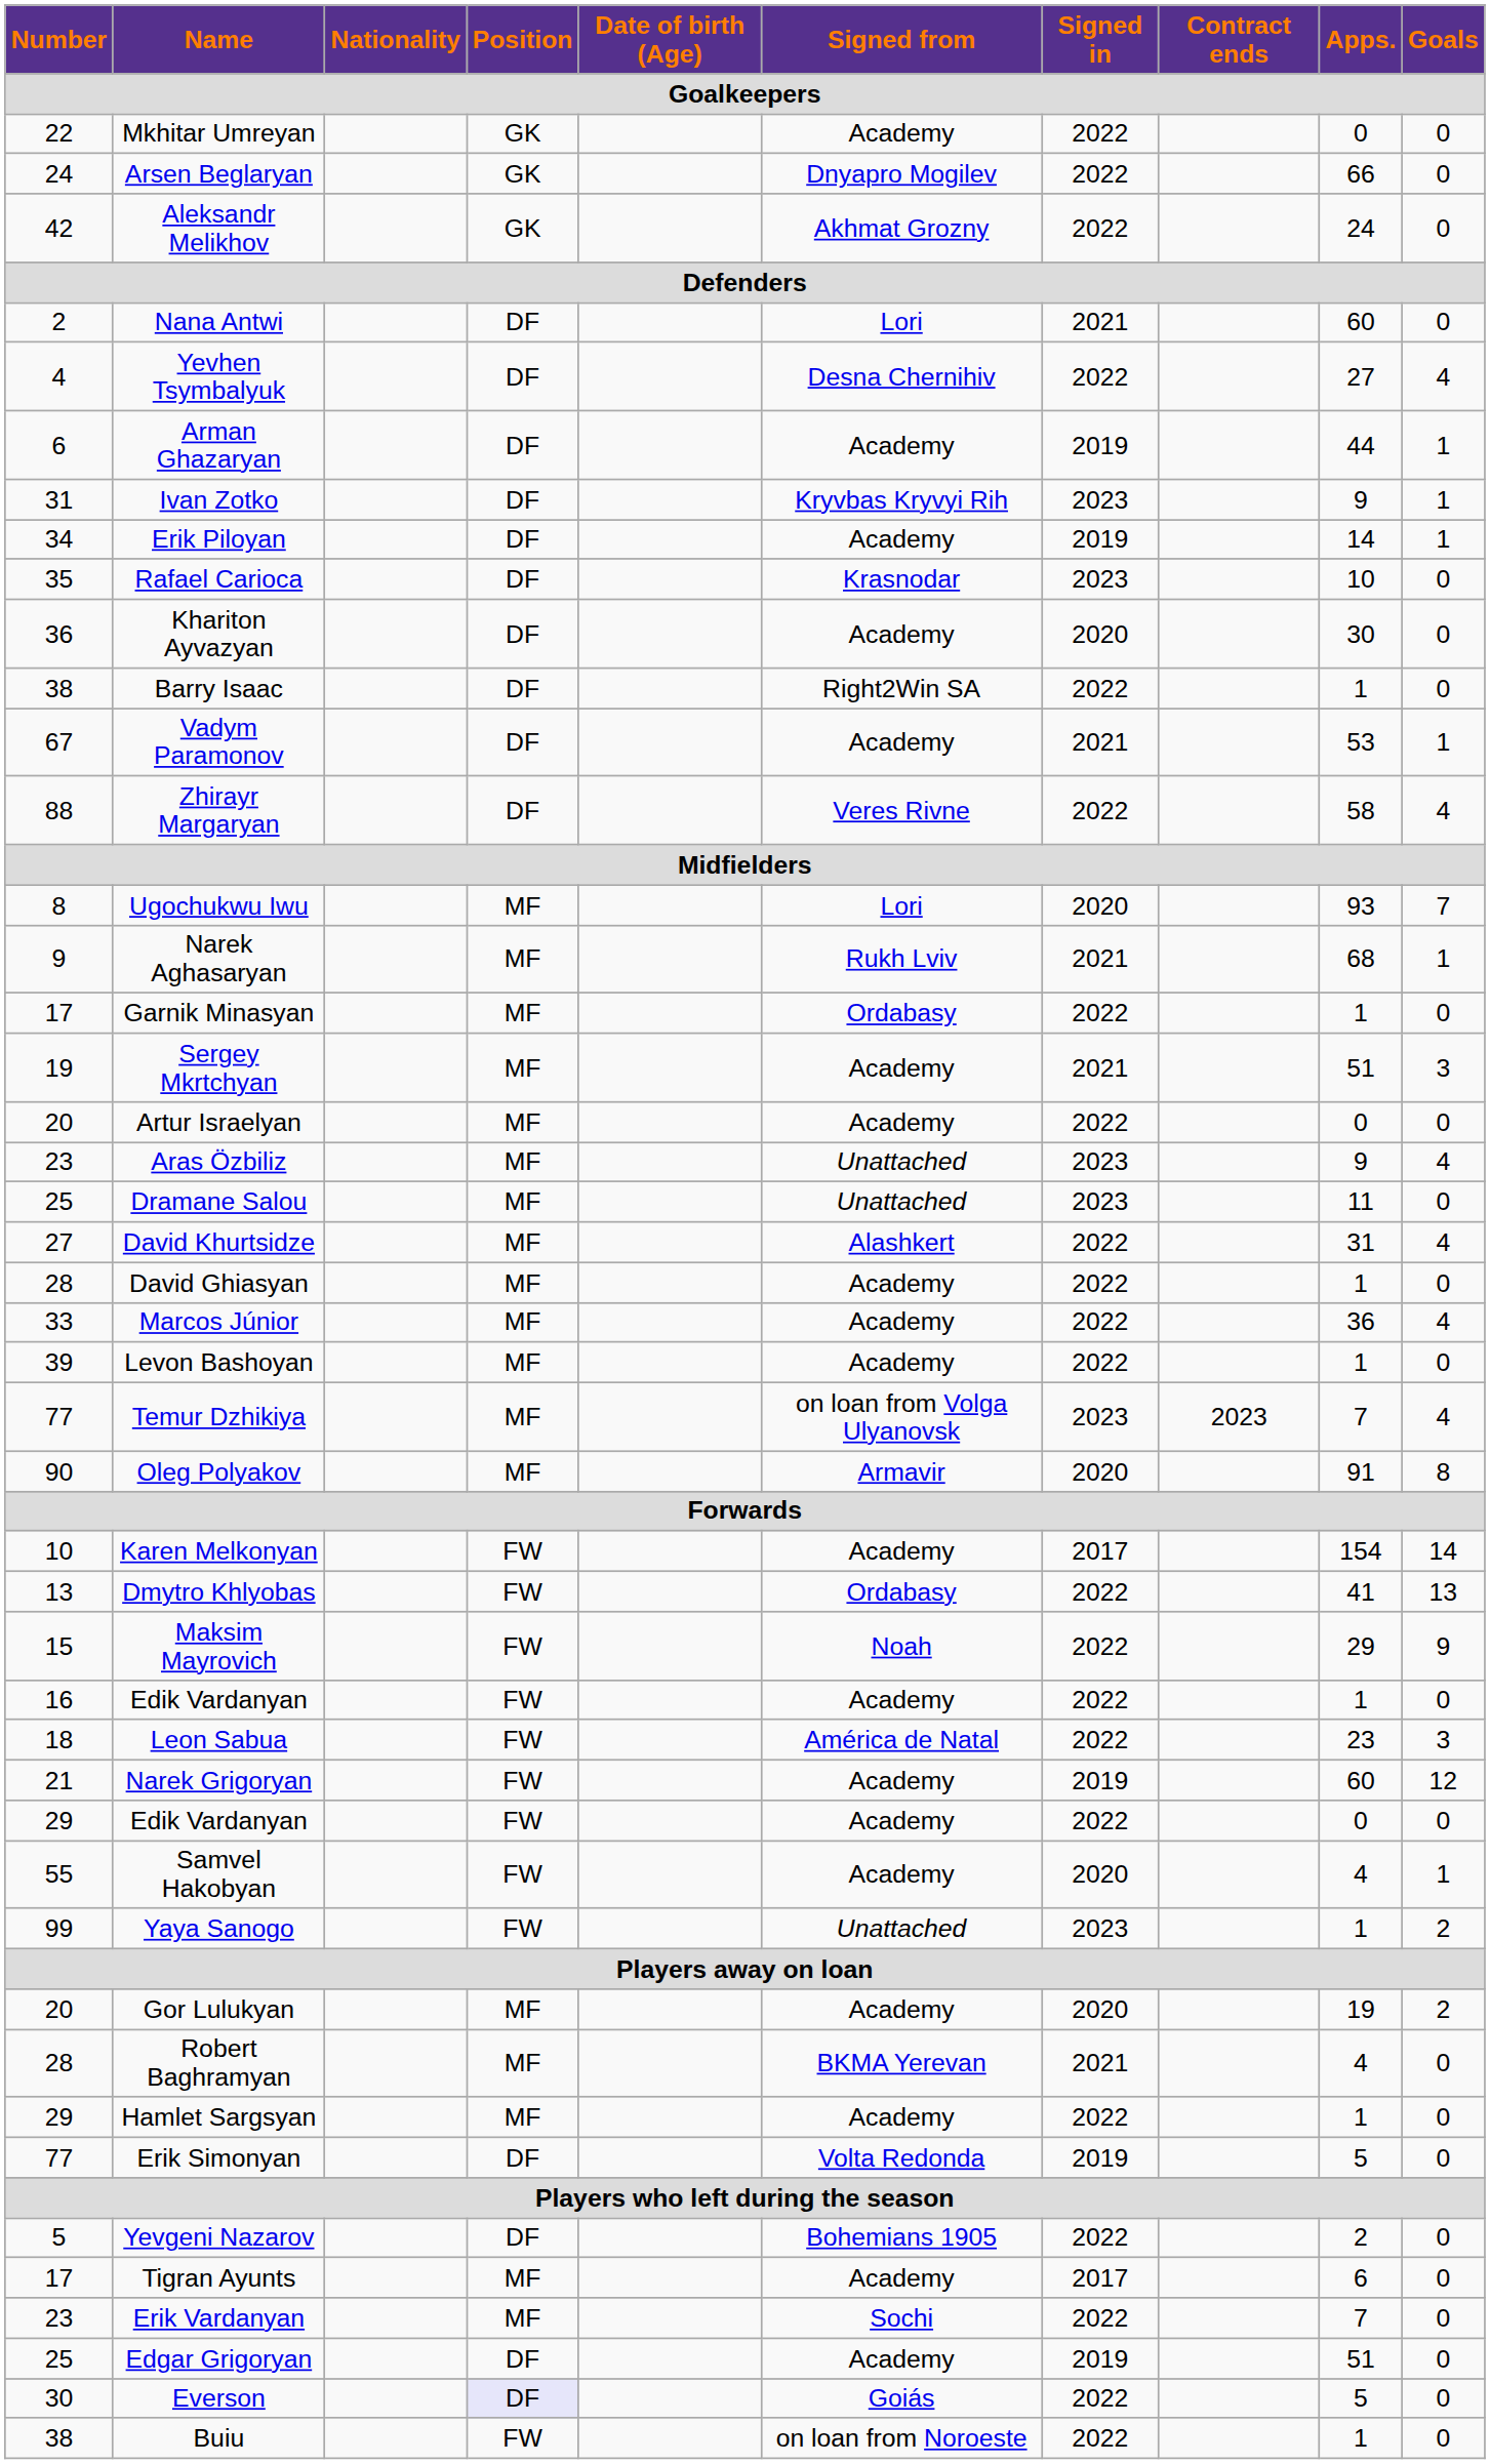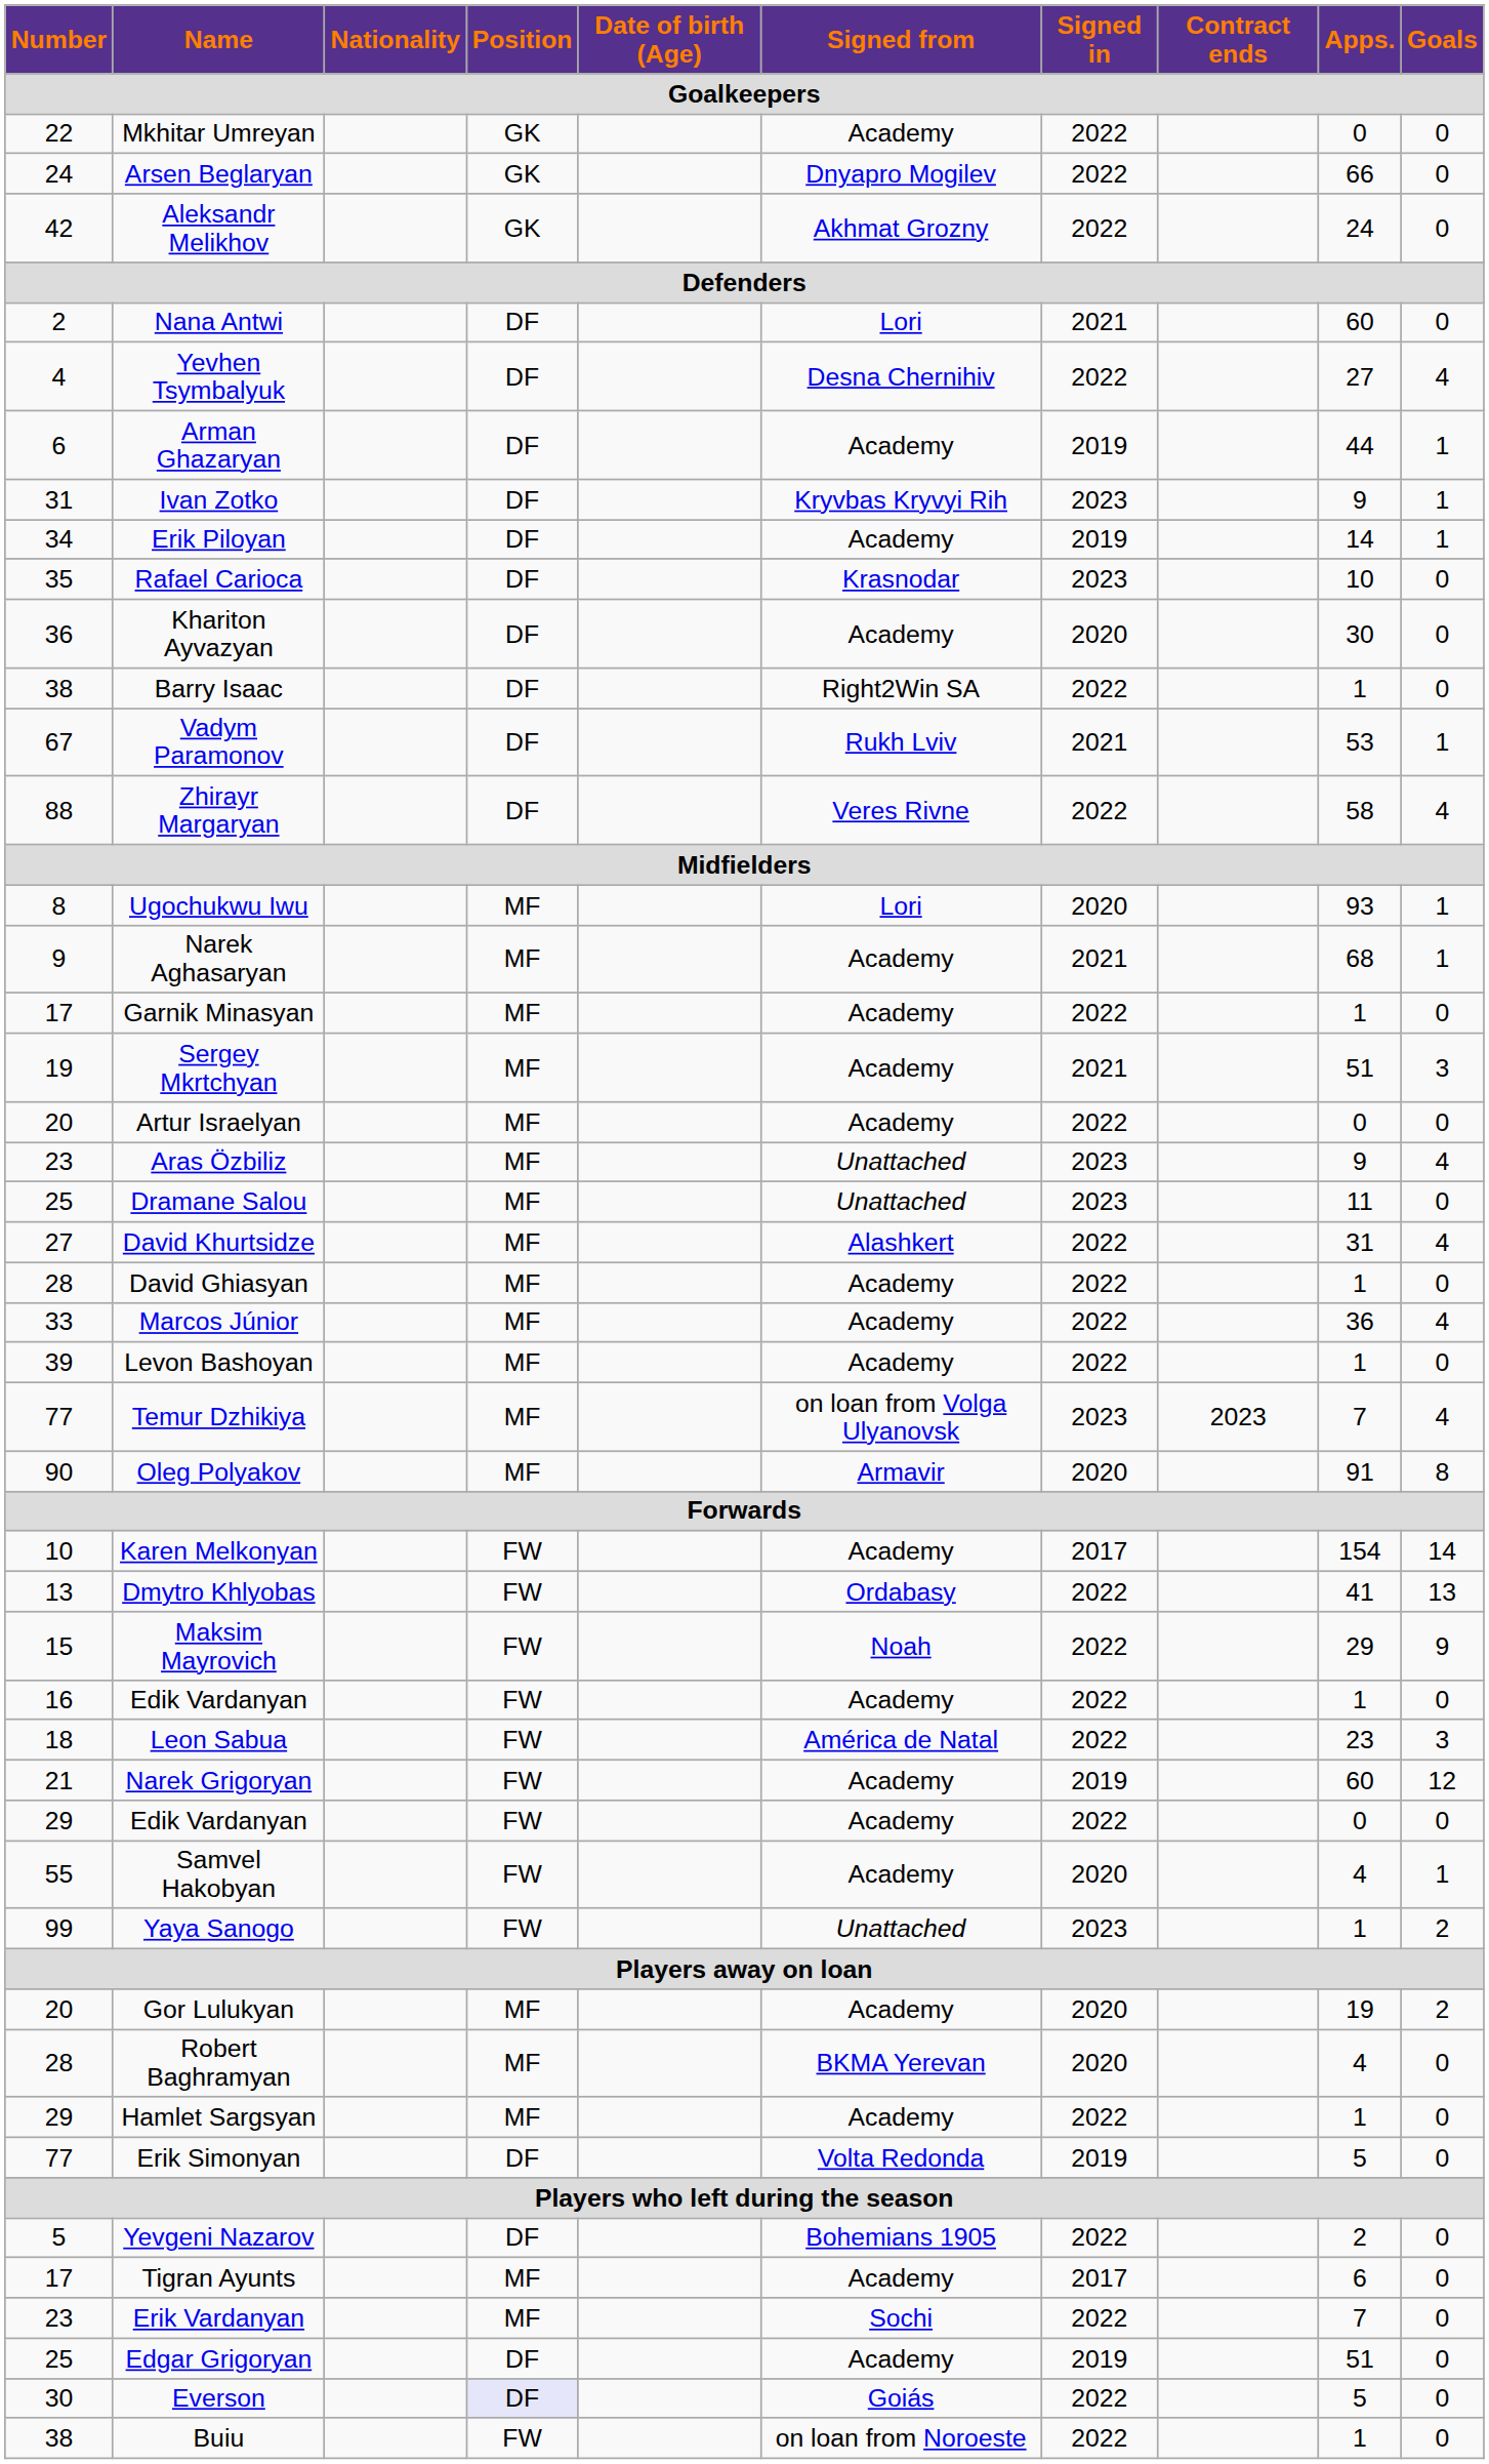Vadym Paramonov | Signed from: Academy -> Rukh Lviv
Ugochukwu Iwu | Goals: 7 -> 1
Narek Aghasaryan | Signed from: Rukh Lviv -> Academy
Garnik Minasyan | Signed from: Ordabasy -> Academy
Robert Baghramyan | Signed in: 2021 -> 2020
